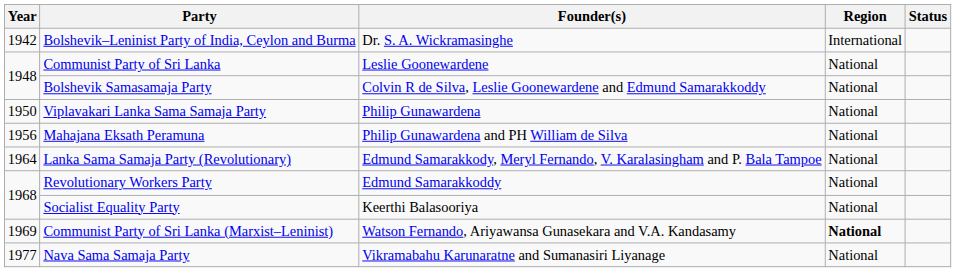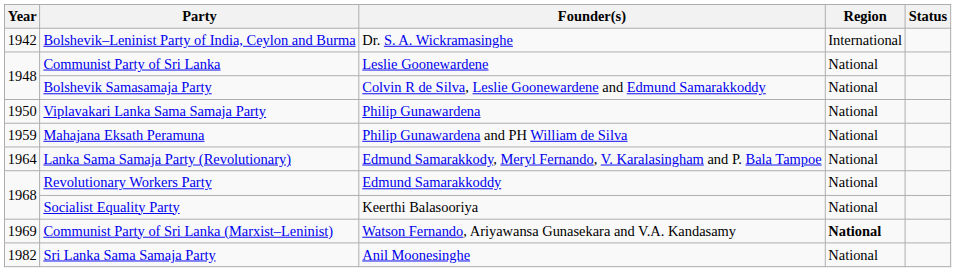Mahajana Eksath Peramuna | Year: 1956 -> 1959
- row: 1977 | Nava Sama Samaja Party | Vikramabahu Karunaratne and Sumanasiri Liyanage | National
+ row: 1982 | Sri Lanka Sama Samaja Party | Anil Moonesinghe | National
